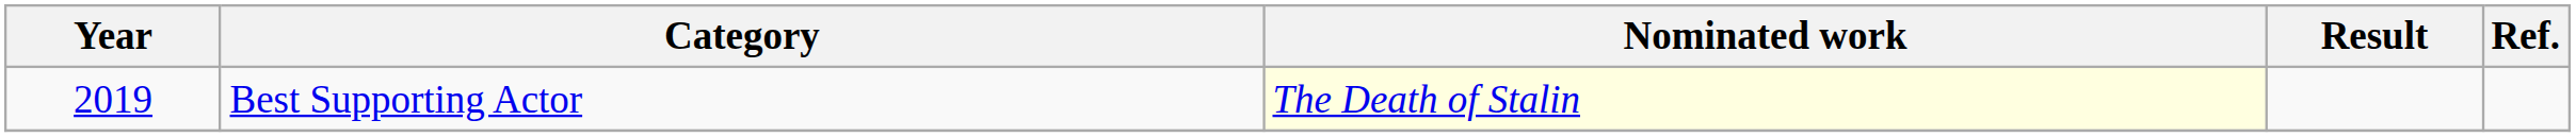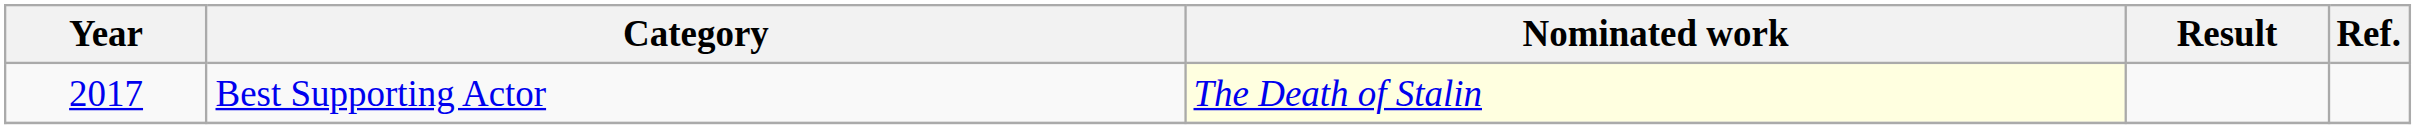Best Supporting Actor | Year: 2019 -> 2017
